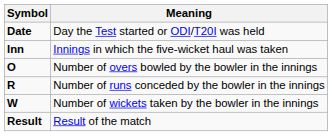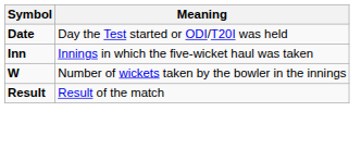- row: O | Number of overs bowled by the bowler in the innings
- row: R | Number of runs conceded by the bowler in the innings
